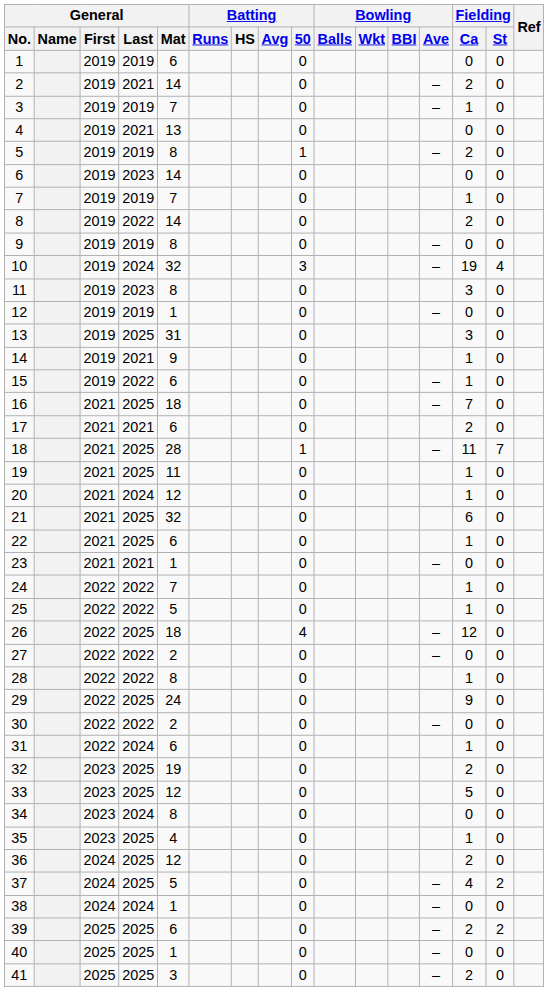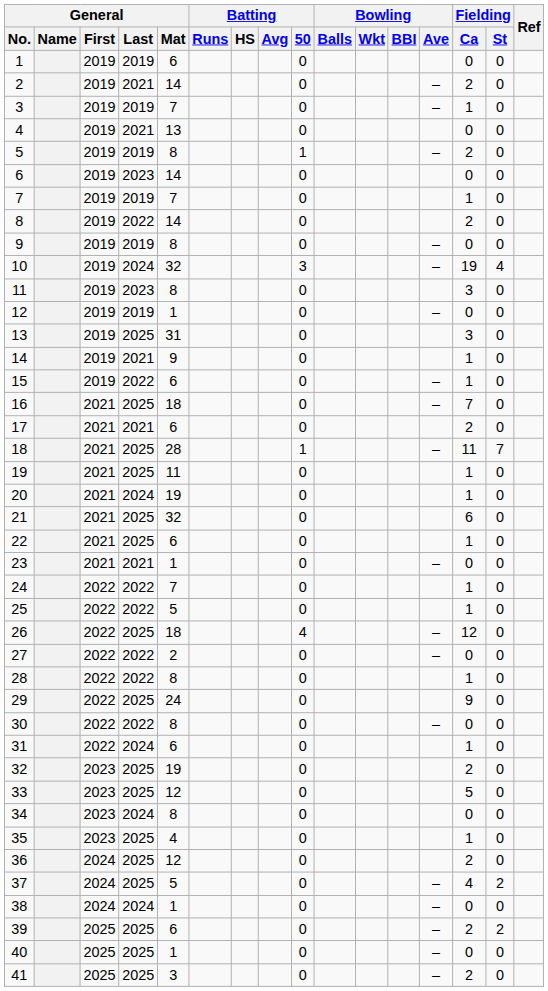20 | General / Mat: 12 -> 19
30 | General / Mat: 2 -> 8
